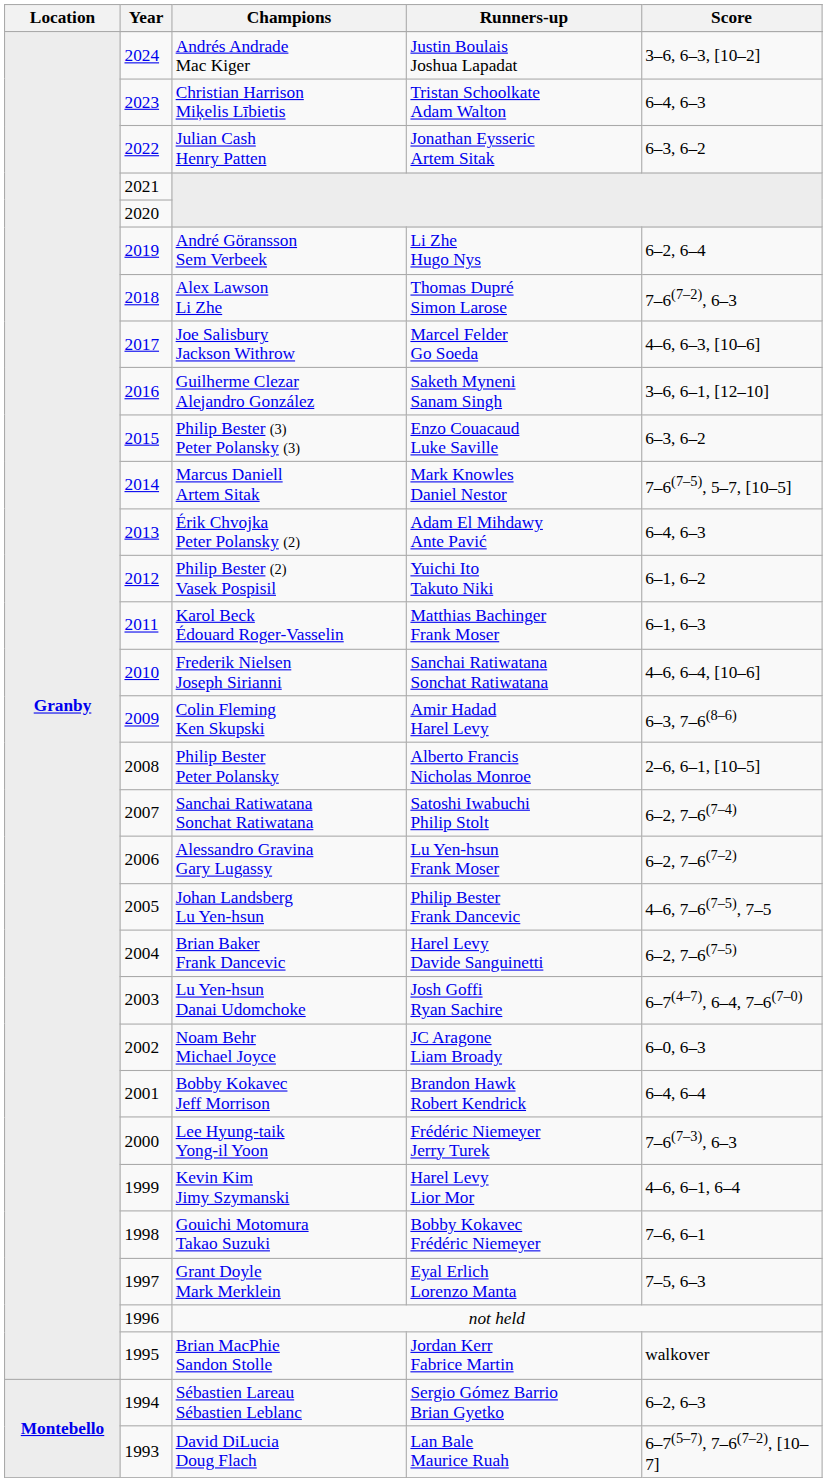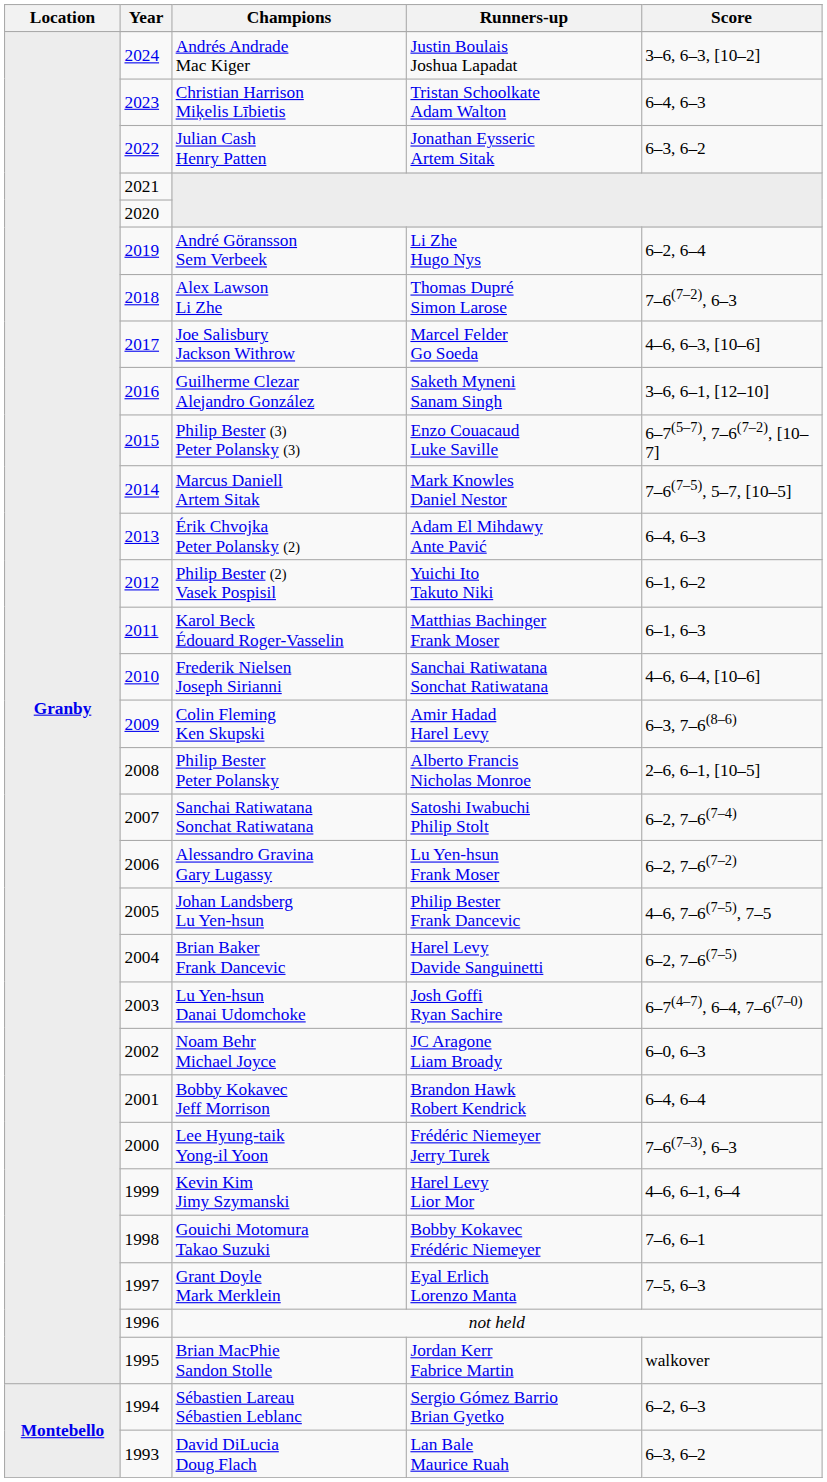Philip Bester (3) Peter Polansky (3) | Score: 6–3, 6–2 -> 6–7(5–7), 7–6(7–2), [10–7]
David DiLucia Doug Flach | Score: 6–7(5–7), 7–6(7–2), [10–7] -> 6–3, 6–2
